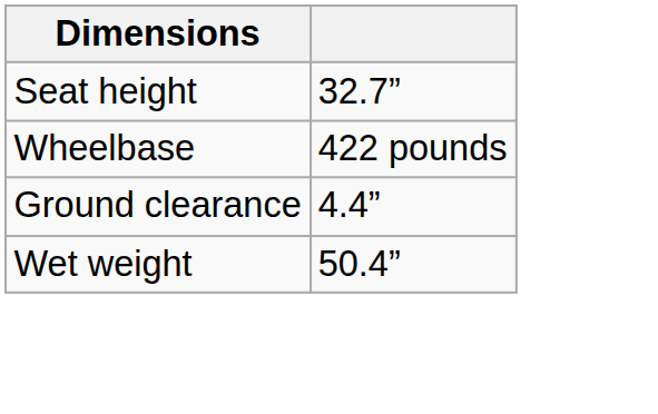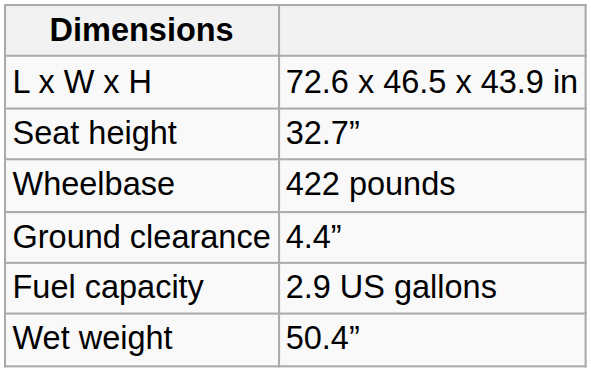+ row: L x W x H | 72.6 x 46.5 x 43.9 in
+ row: Fuel capacity | 2.9 US gallons
